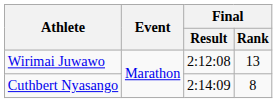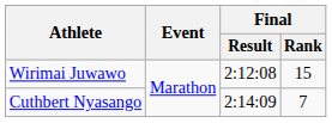Wirimai Juwawo | Final / Rank: 13 -> 15
Cuthbert Nyasango | Final / Rank: 8 -> 7
